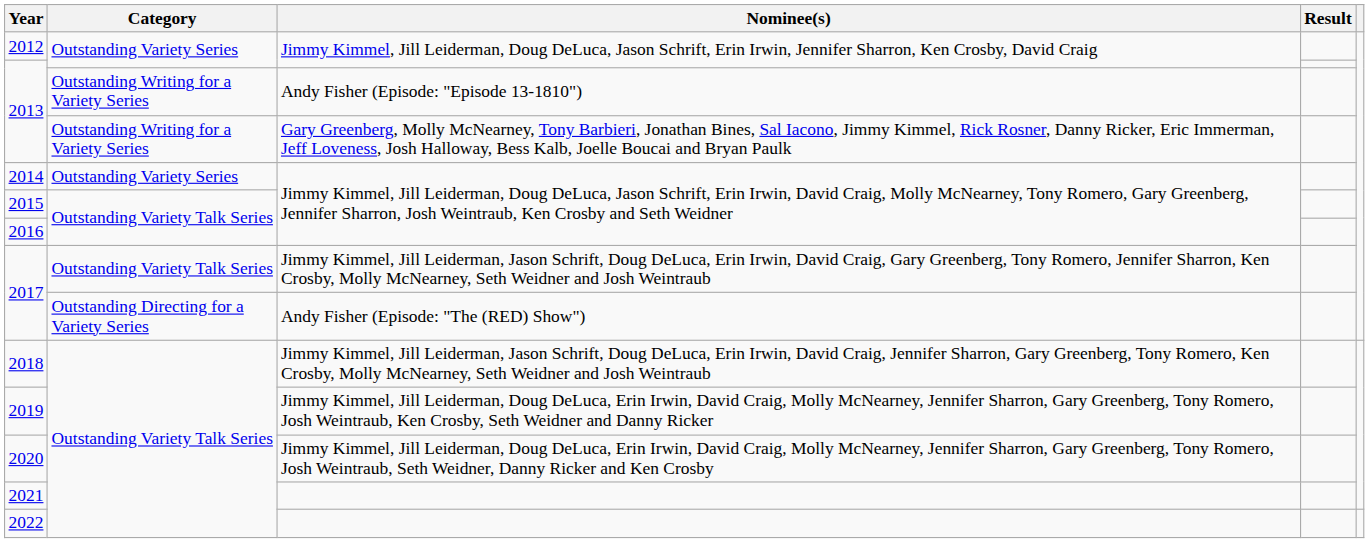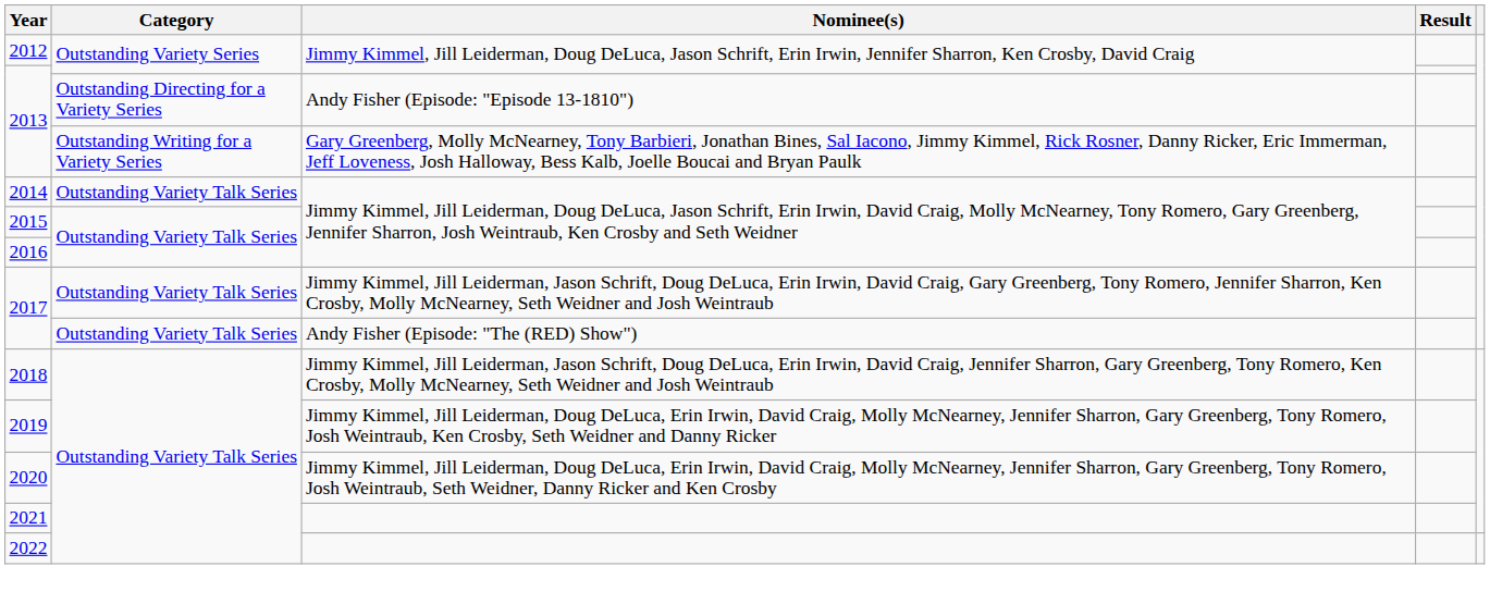2013 / Andy Fisher (Episode: "Episode 13-1810") | Category: Outstanding Writing for a Variety Series -> Outstanding Directing for a Variety Series
2014 | Category: Outstanding Variety Series -> Outstanding Variety Talk Series
2017 / Andy Fisher (Episode: "The (RED) Show") | Category: Outstanding Directing for a Variety Series -> Outstanding Variety Talk Series
